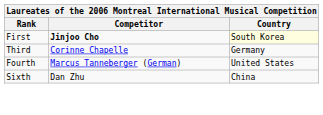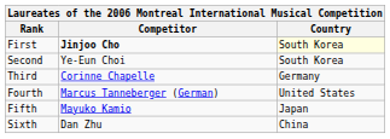+ row: Second | Ye-Eun Choi | South Korea
+ row: Fifth | Mayuko Kamio | Japan
